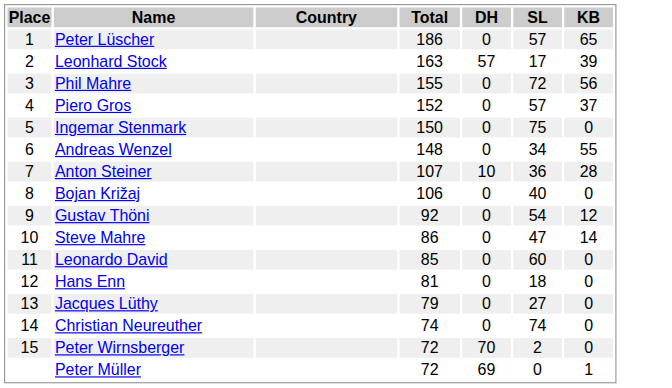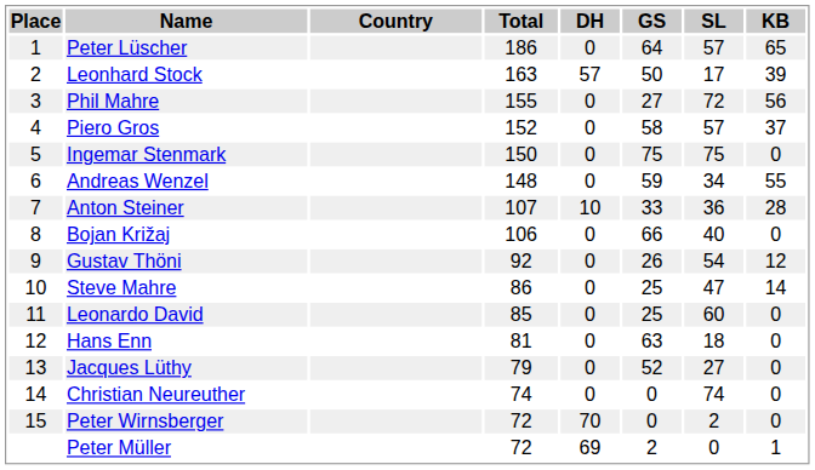+ column: GS | 64 | 50 | 27 | 58 | 75 | 59 | 33 | 66 | 26 | 25 | 25 | 63 | 52 | 0 | 0 | 2
